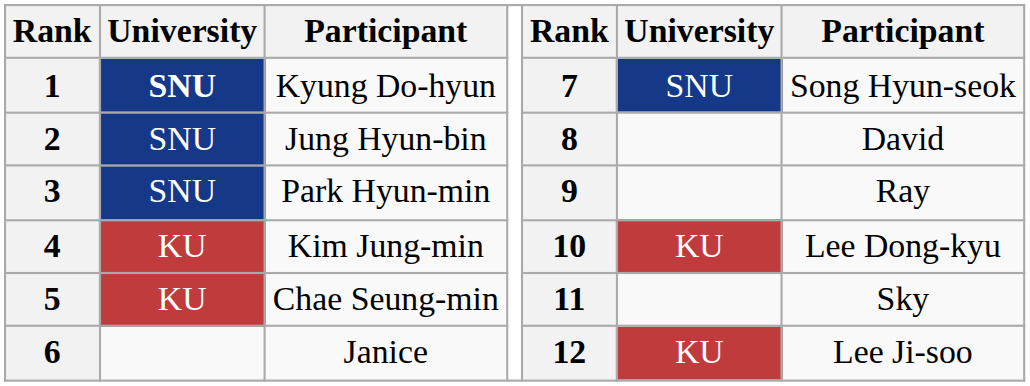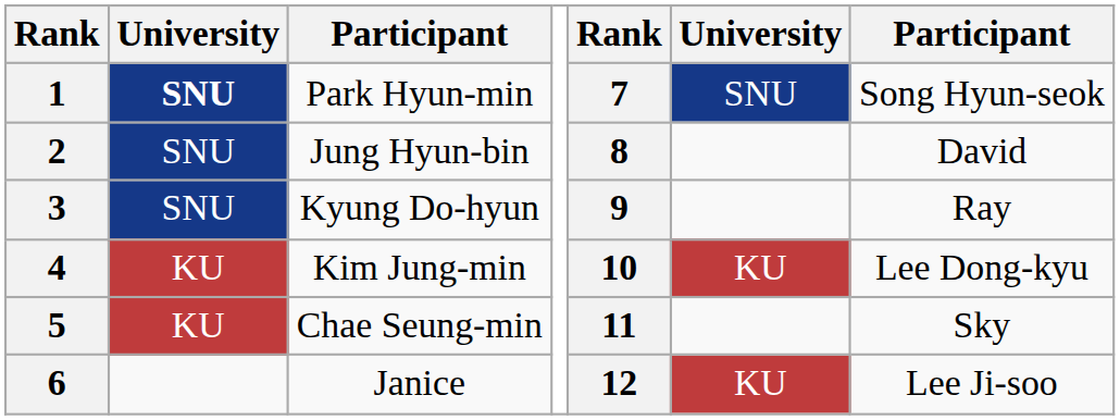1 | column 3: Kyung Do-hyun -> Park Hyun-min
3 | column 3: Park Hyun-min -> Kyung Do-hyun
